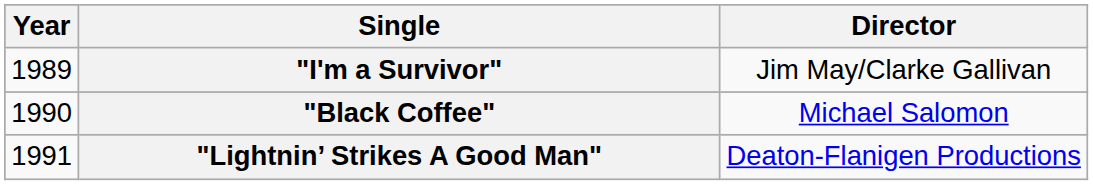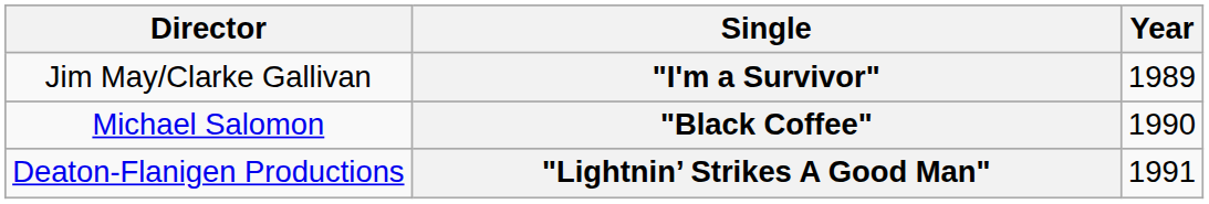columns swapped: Year <-> Director
